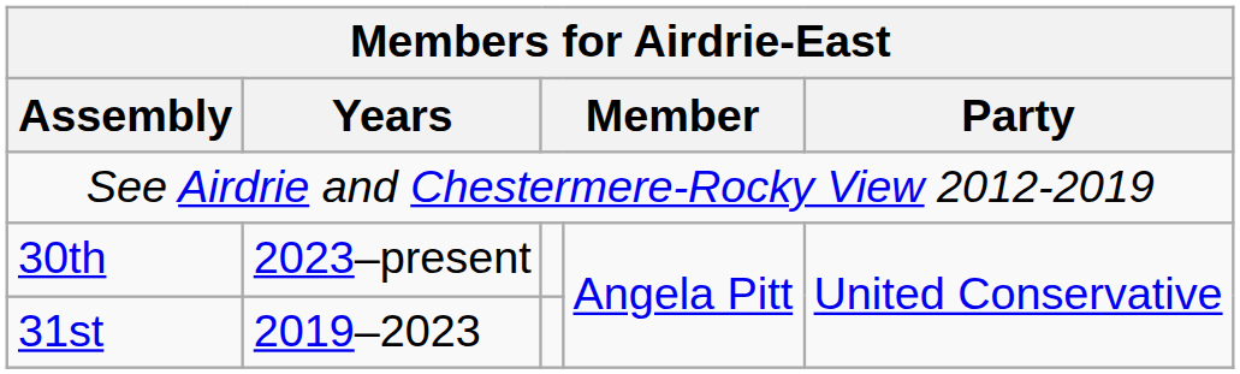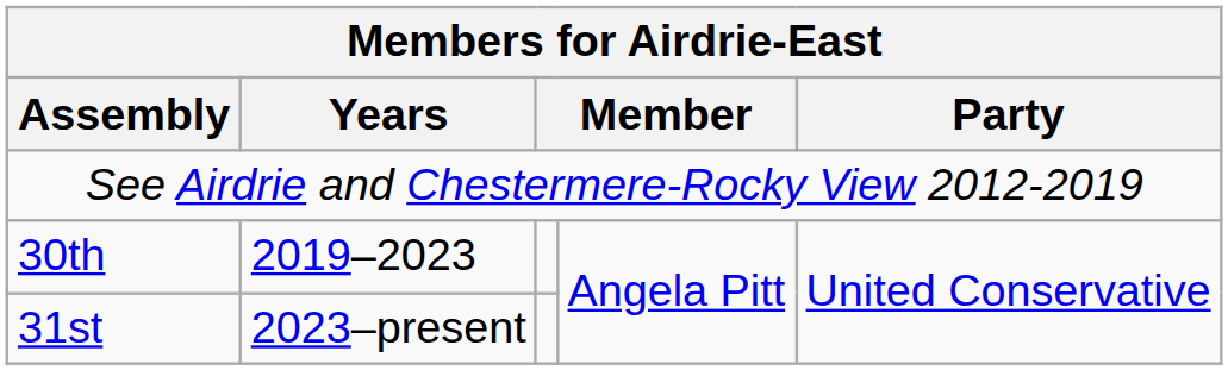30th | Years: 2023–present -> 2019–2023
31st | Years: 2019–2023 -> 2023–present
